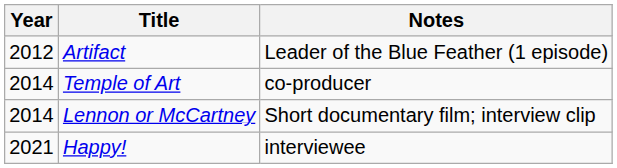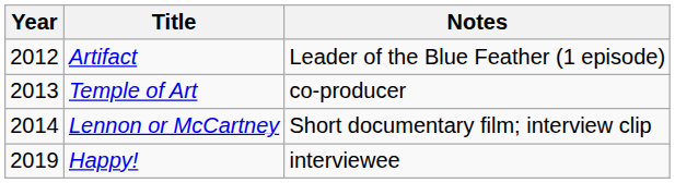Temple of Art | Year: 2014 -> 2013
Happy! | Year: 2021 -> 2019
